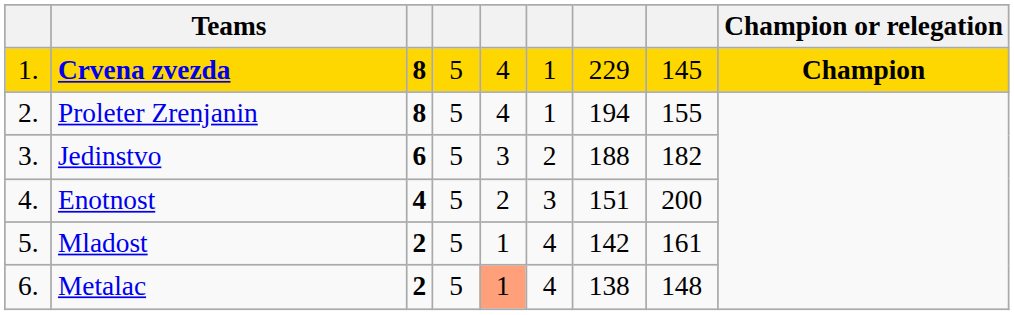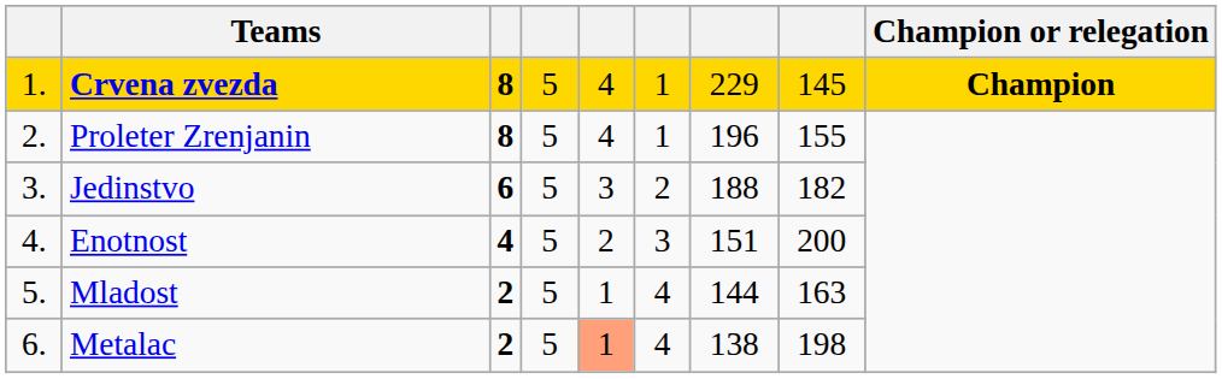Proleter Zrenjanin | column 7: 194 -> 196
Mladost | column 7: 142 -> 144
Mladost | column 8: 161 -> 163
Metalac | column 8: 148 -> 198
